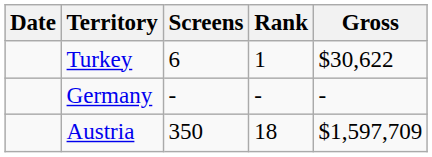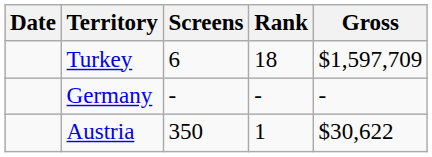Turkey | Rank: 1 -> 18
Turkey | Gross: $30,622 -> $1,597,709
Austria | Rank: 18 -> 1
Austria | Gross: $1,597,709 -> $30,622
